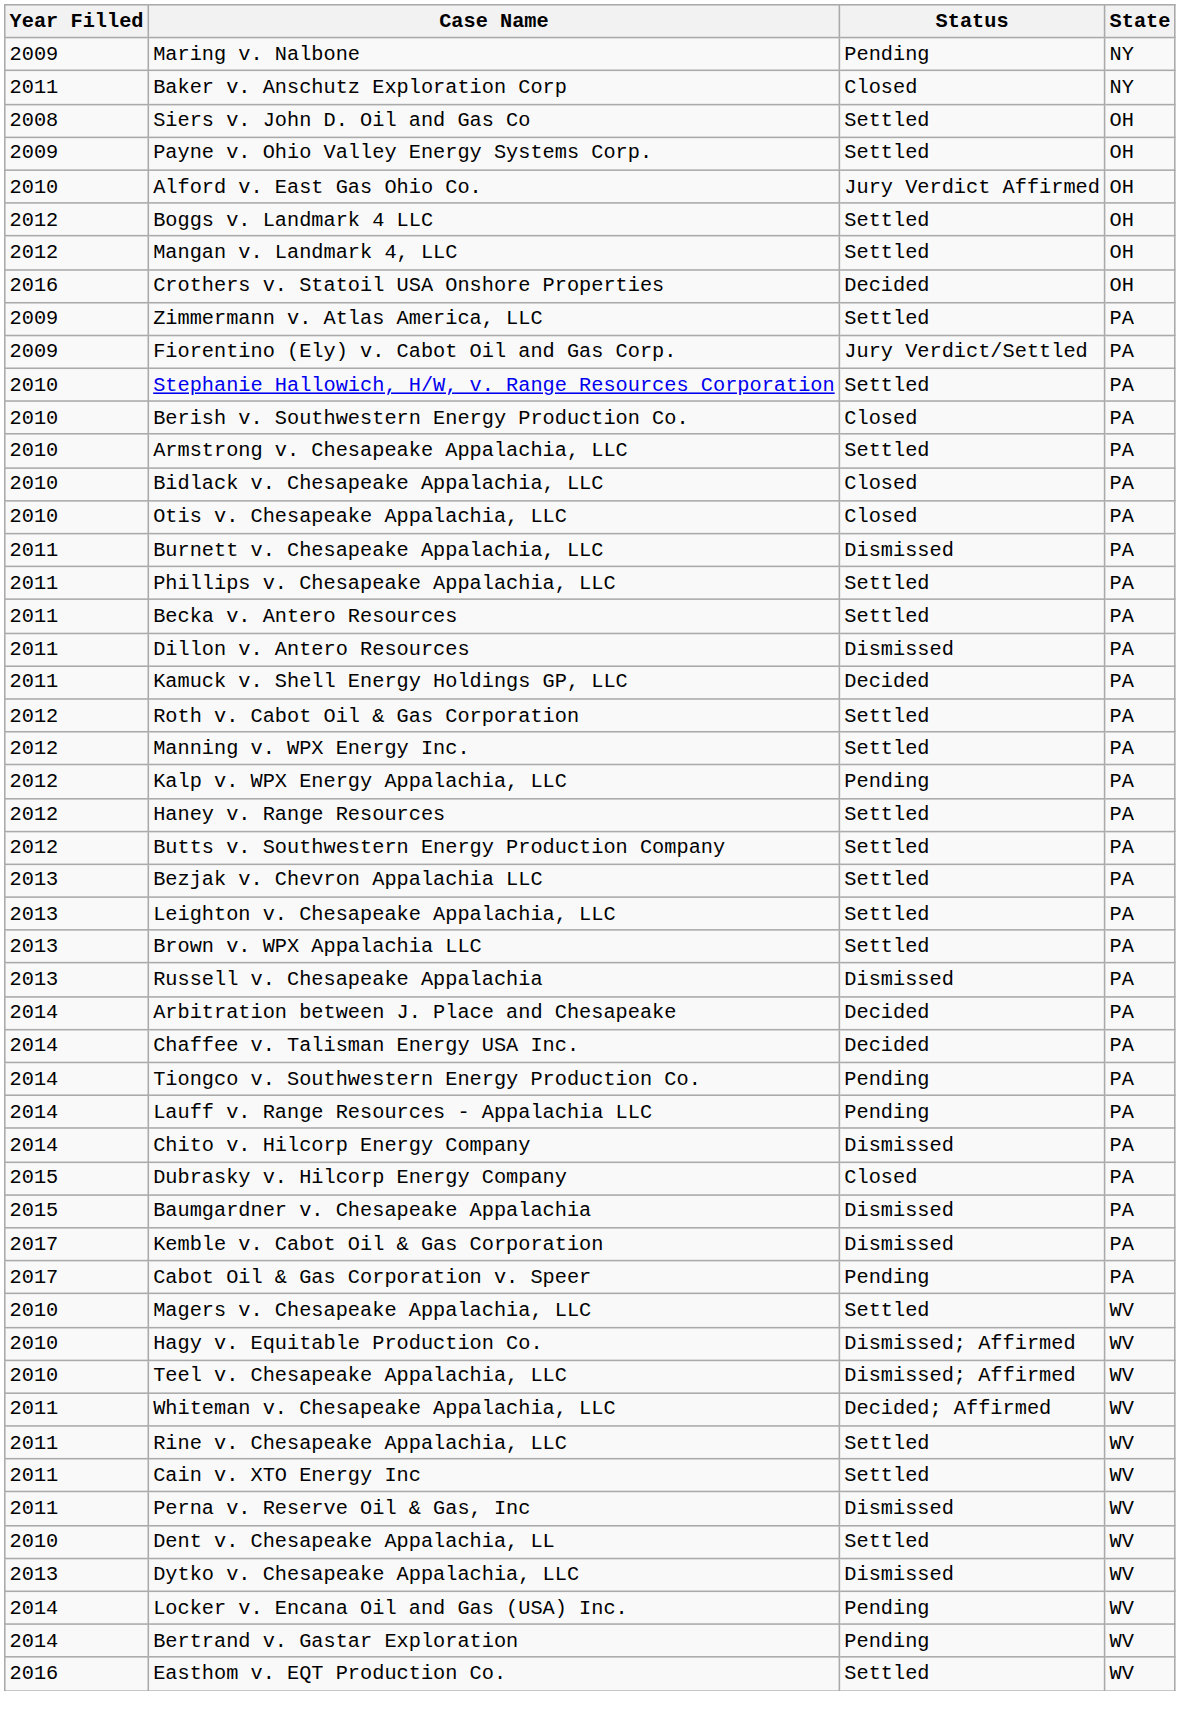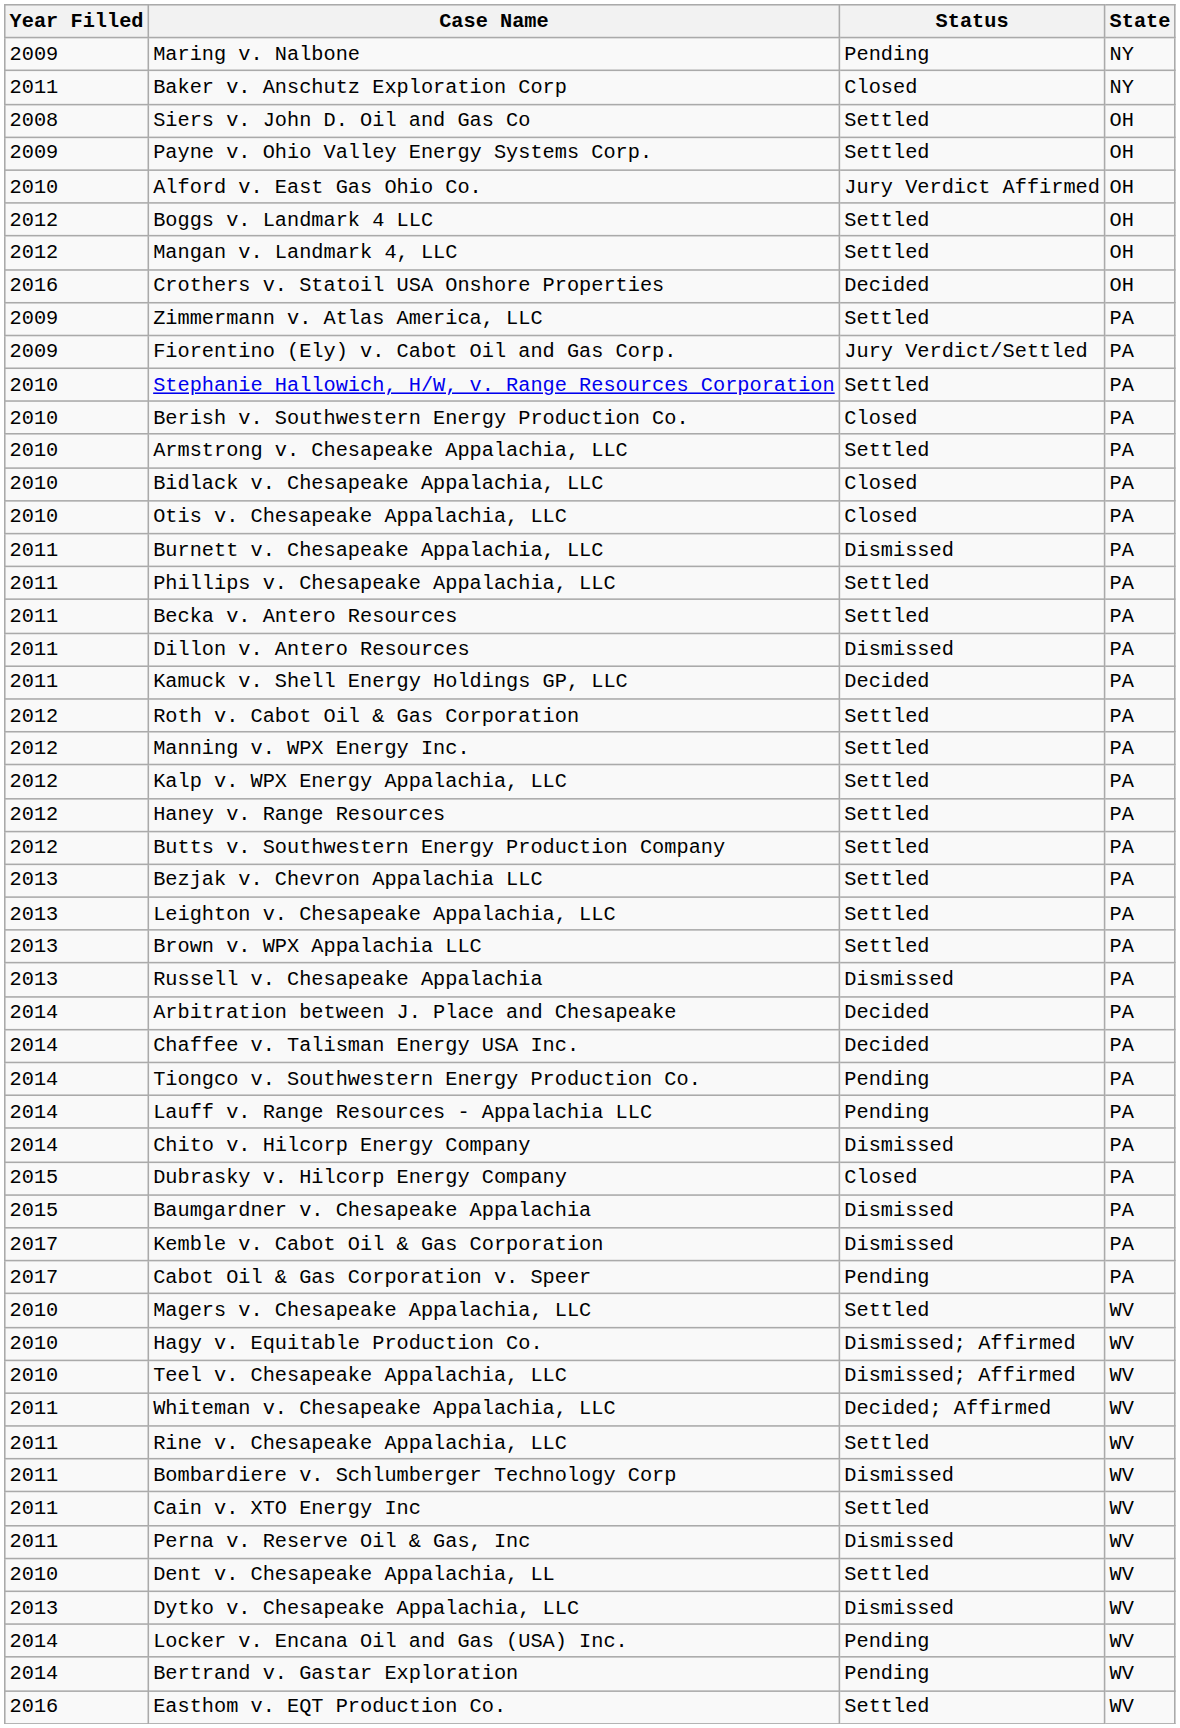Kalp v. WPX Energy Appalachia, LLC | Status: Pending -> Settled
+ row: 2011 | Bombardiere v. Schlumberger Technology Corp | Dismissed | WV
